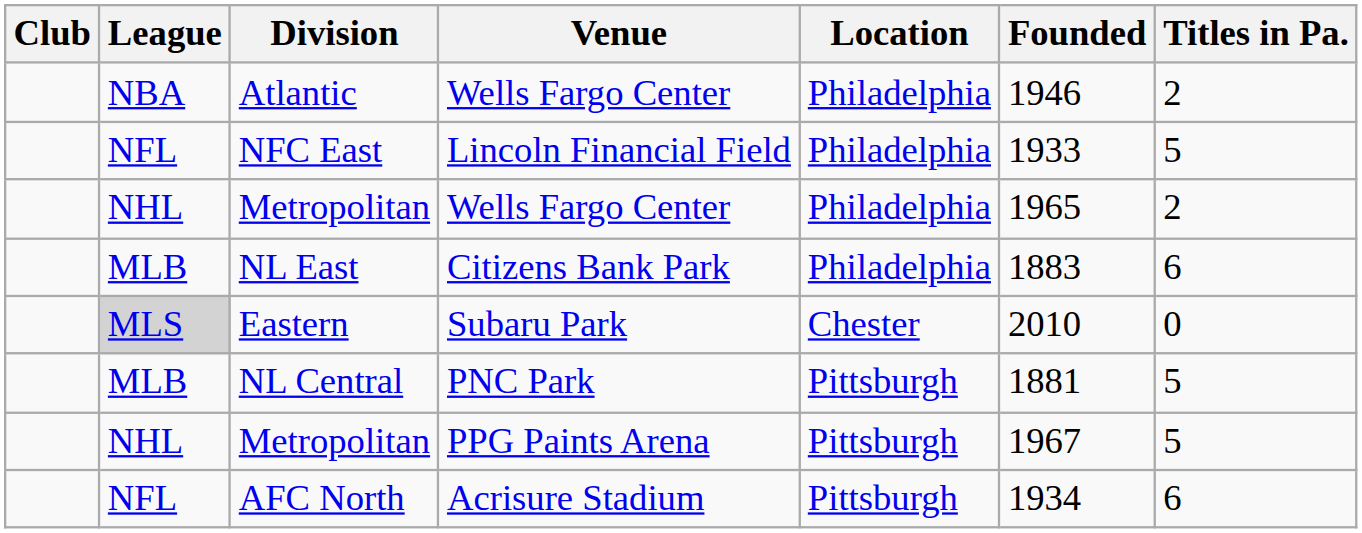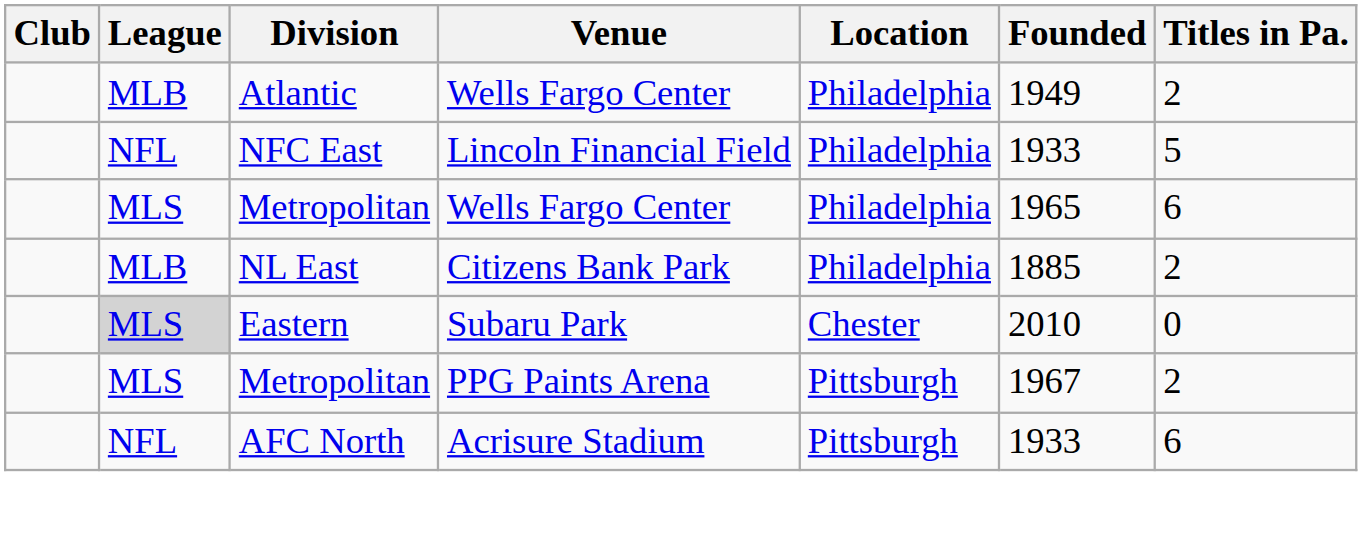Atlantic | League: NBA -> MLB
Atlantic | Founded: 1946 -> 1949
Metropolitan / Wells Fargo Center | League: NHL -> MLS
Metropolitan / Wells Fargo Center | Titles in Pa.: 2 -> 6
NL East | Founded: 1883 -> 1885
NL East | Titles in Pa.: 6 -> 2
- row: MLB | NL Central | PNC Park | Pittsburgh | 1881 | 5
Metropolitan / PPG Paints Arena | League: NHL -> MLS
Metropolitan / PPG Paints Arena | Titles in Pa.: 5 -> 2
AFC North | Founded: 1934 -> 1933
